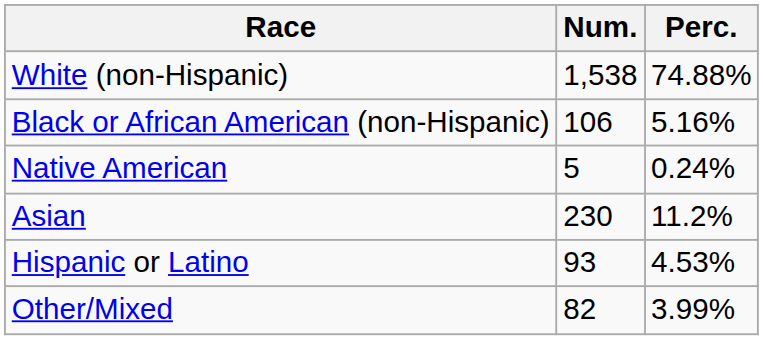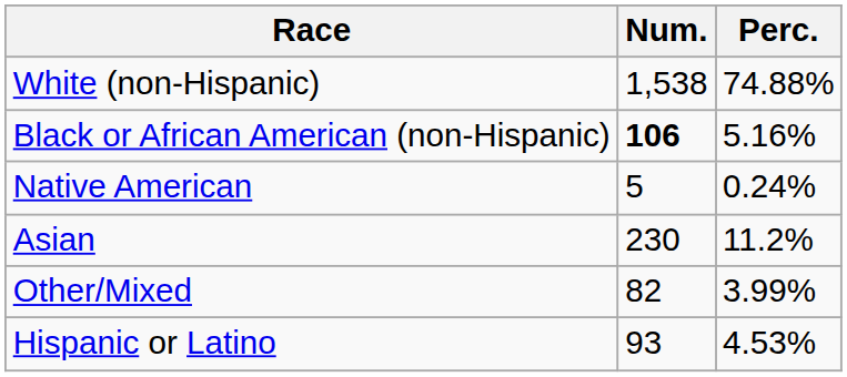Black or African American (non-Hispanic) | Num.: normal -> bold
rows swapped: Other/Mixed <-> Hispanic or Latino
